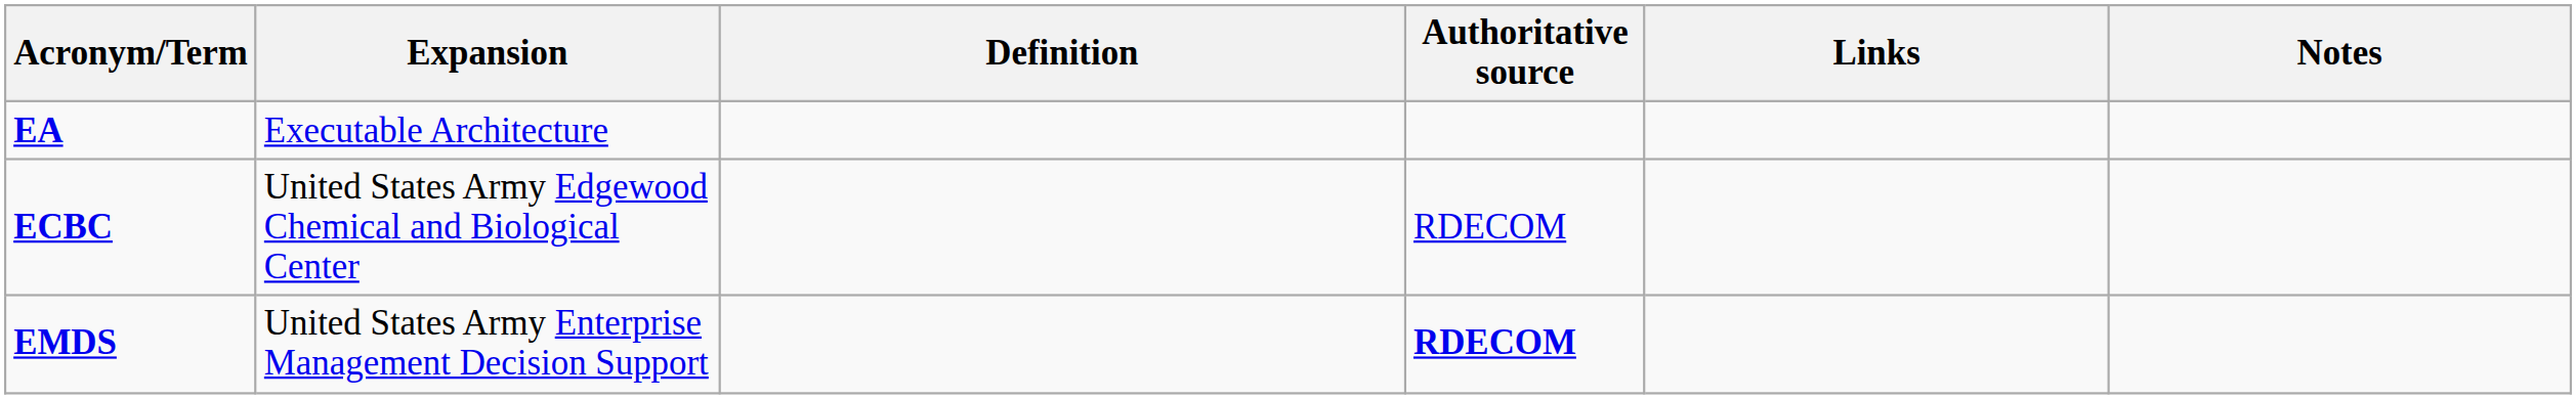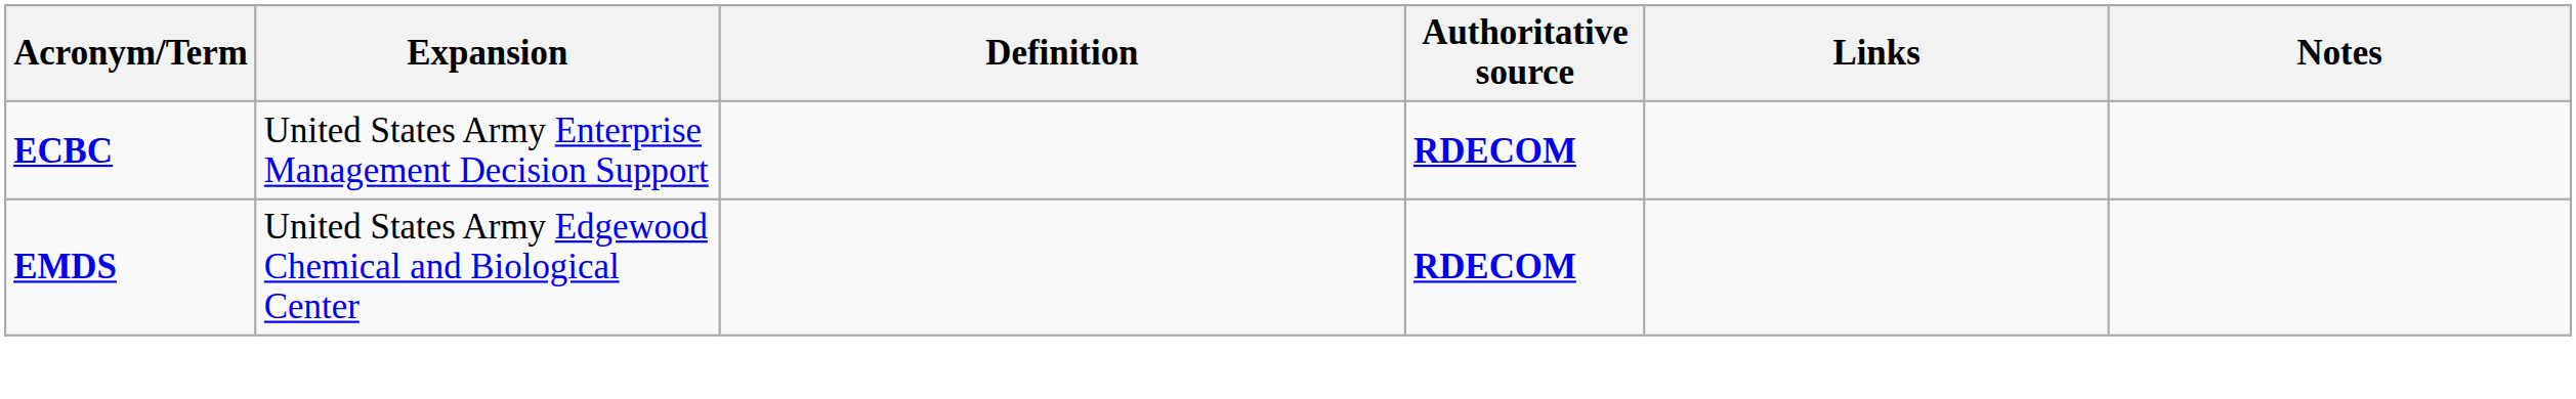- row: EA | Executable Architecture
ECBC | Expansion: United States Army Edgewood Chemical and Biological Center -> United States Army Enterprise Management Decision Support
ECBC | Authoritative source: normal -> bold
EMDS | Expansion: United States Army Enterprise Management Decision Support -> United States Army Edgewood Chemical and Biological Center
